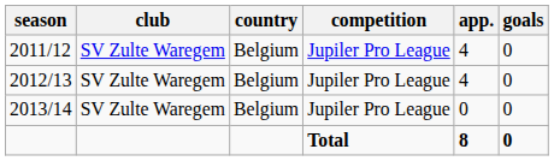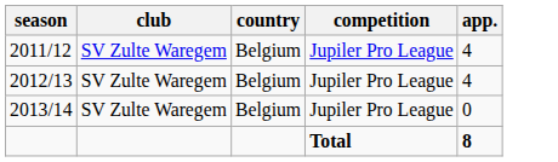- column: goals | 0 | 0 | 0 | 0
